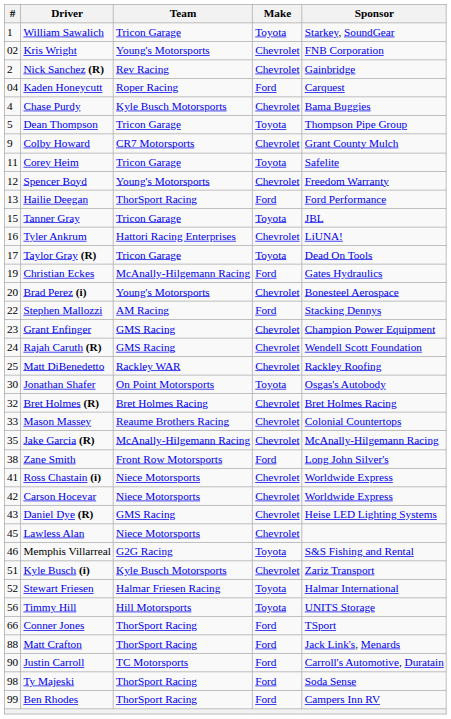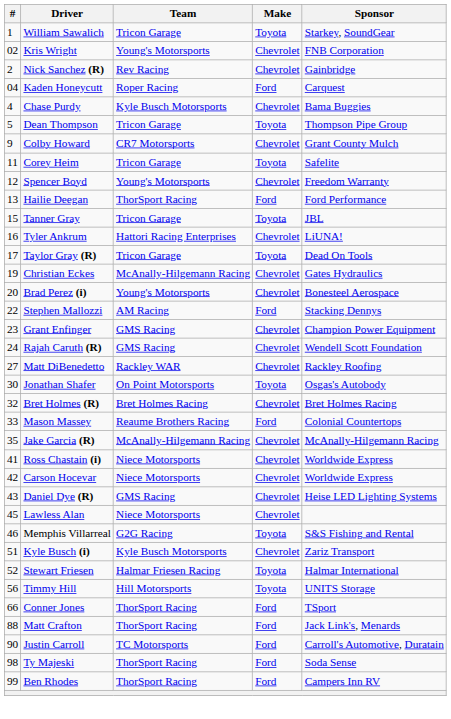Christian Eckes | Make: Ford -> Chevrolet
Matt DiBenedetto | #: 25 -> 27
Mason Massey | Make: Chevrolet -> Ford
- row: 38 | Zane Smith | Front Row Motorsports | Ford | Long John Silver's
